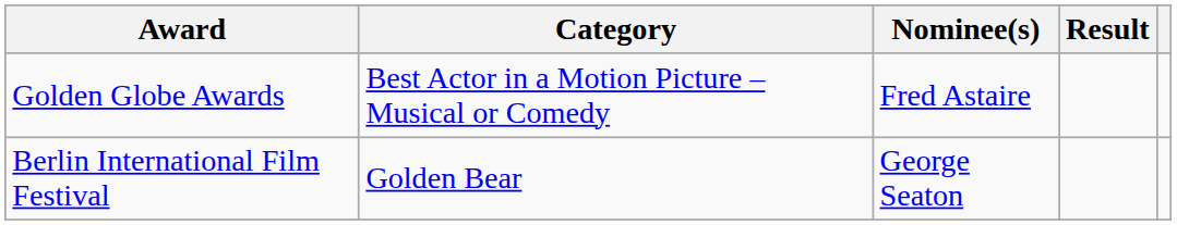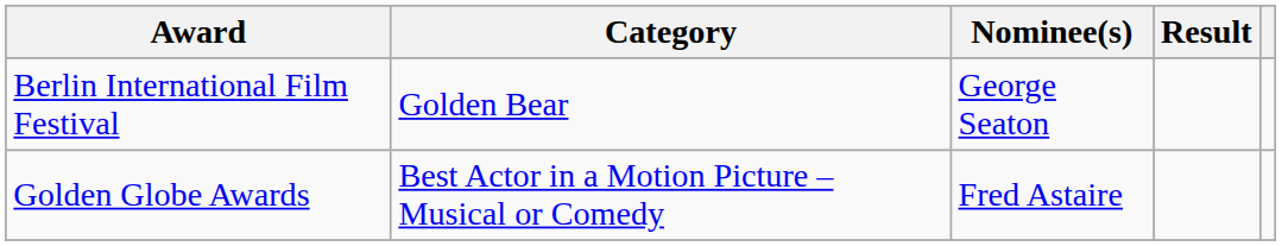rows swapped: Berlin International Film Festival <-> Golden Globe Awards
